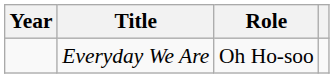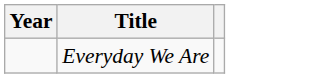- column: Role | Oh Ho-soo
